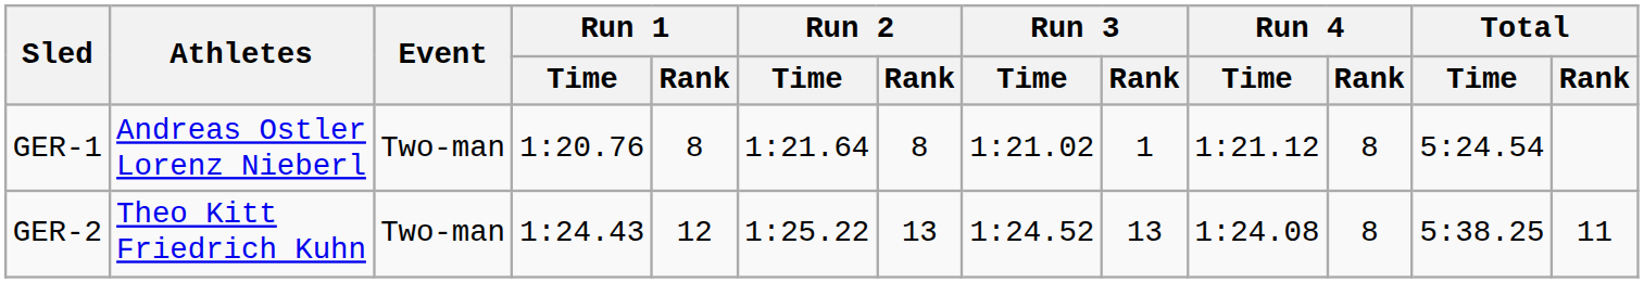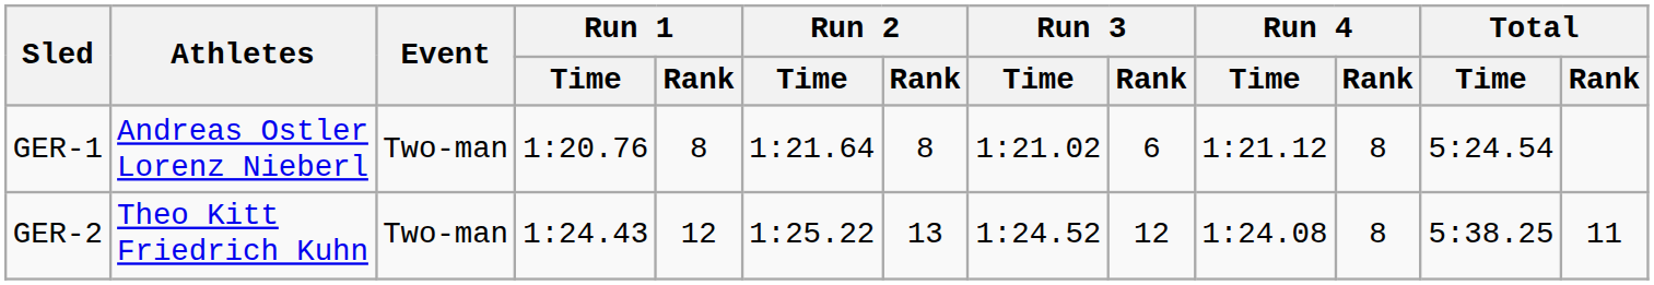GER-1 | Run 3 / Rank: 1 -> 6
GER-2 | Run 3 / Rank: 13 -> 12
